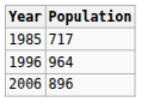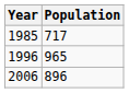1996 | Population: 964 -> 965
